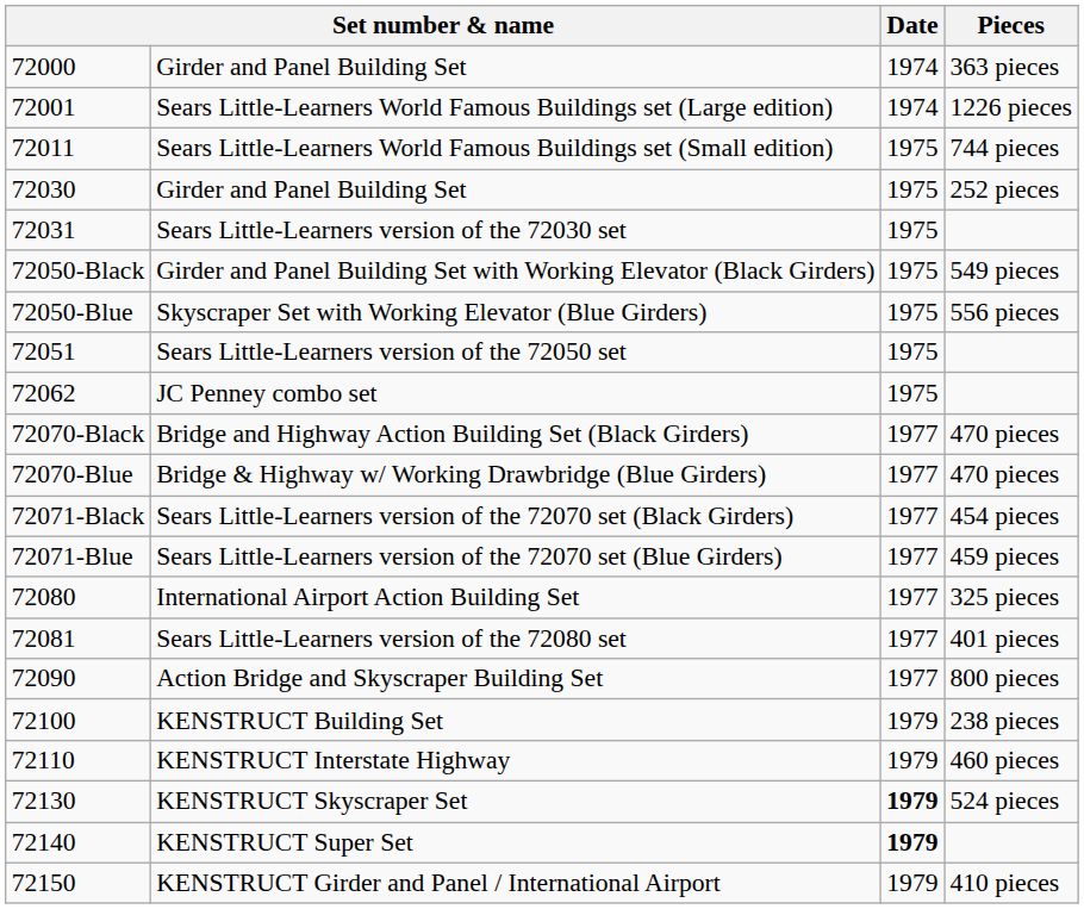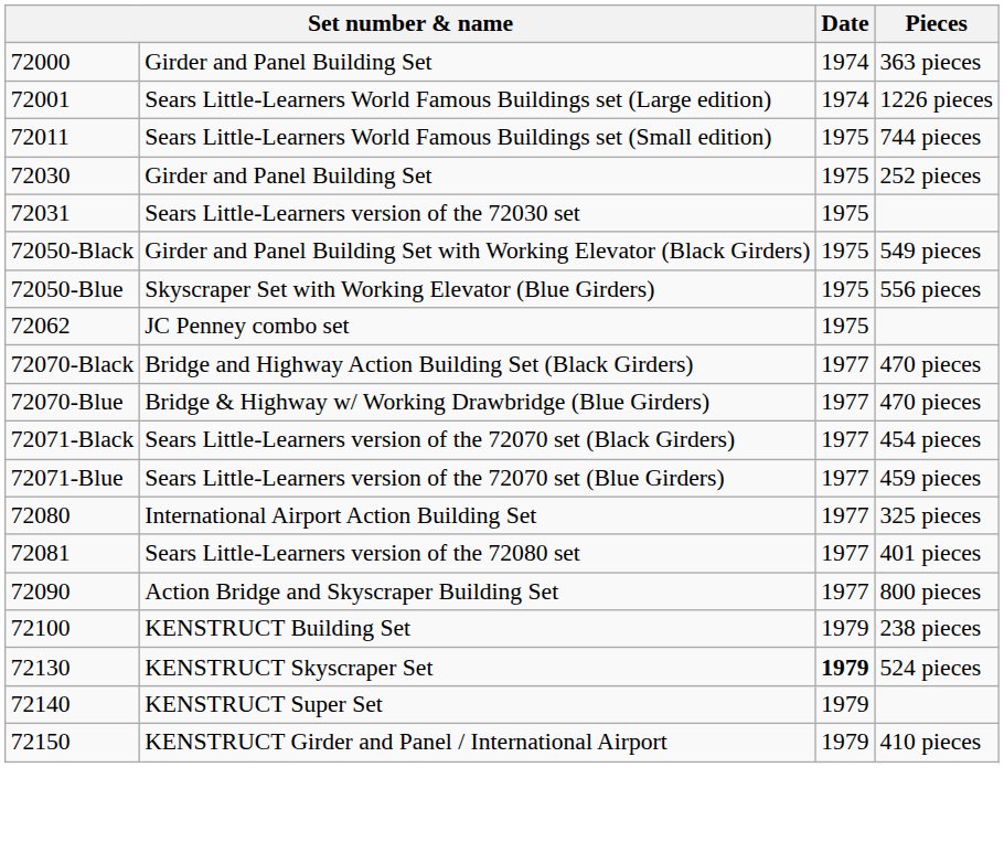- row: 72051 | Sears Little-Learners version of the 72050 set | 1975
- row: 72110 | KENSTRUCT Interstate Highway | 1979 | 460 pieces
KENSTRUCT Super Set | Date: bold -> normal
